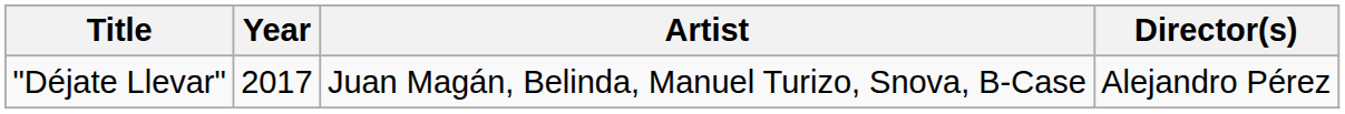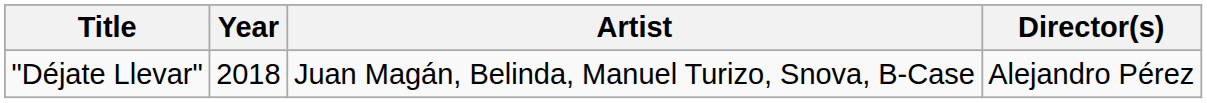"Déjate Llevar" | Year: 2017 -> 2018
